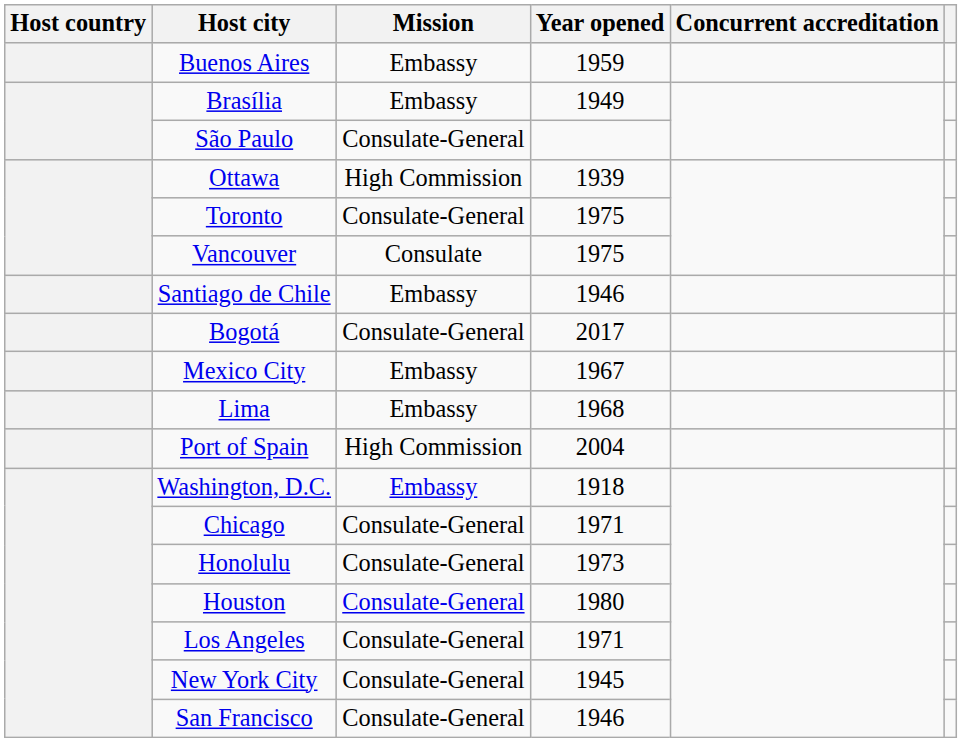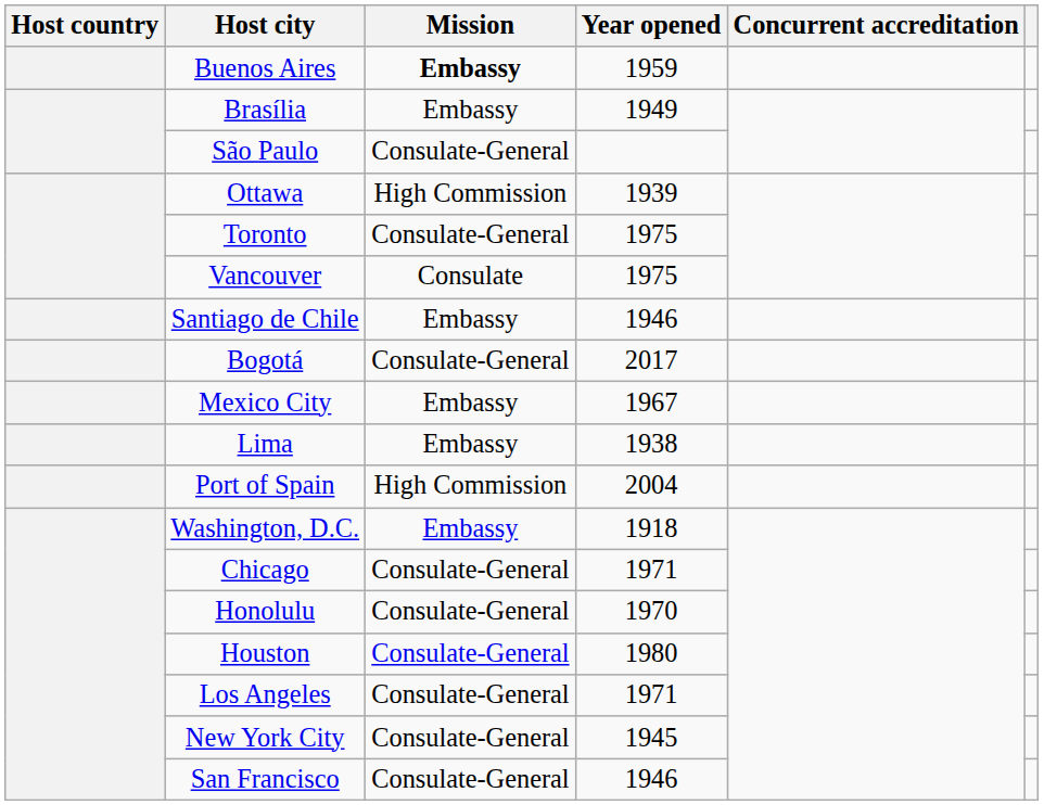Buenos Aires | Mission: normal -> bold
Lima | Year opened: 1968 -> 1938
Honolulu | Year opened: 1973 -> 1970
